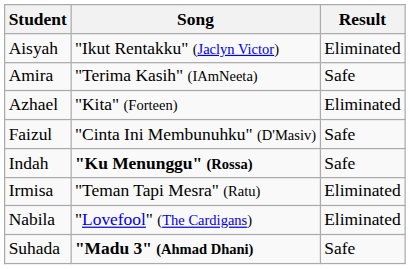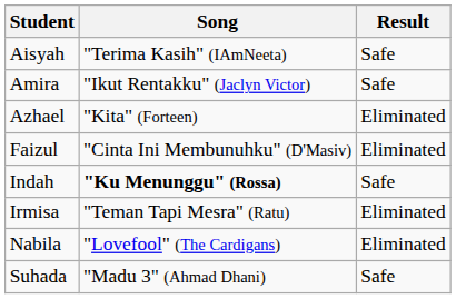Aisyah | Song: "Ikut Rentakku" (Jaclyn Victor) -> "Terima Kasih" (IAmNeeta)
Aisyah | Result: Eliminated -> Safe
Amira | Song: "Terima Kasih" (IAmNeeta) -> "Ikut Rentakku" (Jaclyn Victor)
Faizul | Result: Safe -> Eliminated
Suhada | Song: bold -> normal
